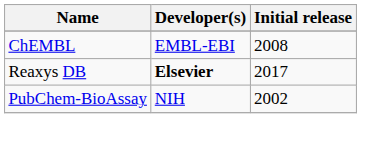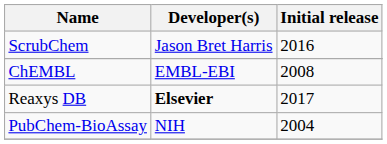+ row: ScrubChem | Jason Bret Harris | 2016
PubChem-BioAssay | Initial release: 2002 -> 2004
